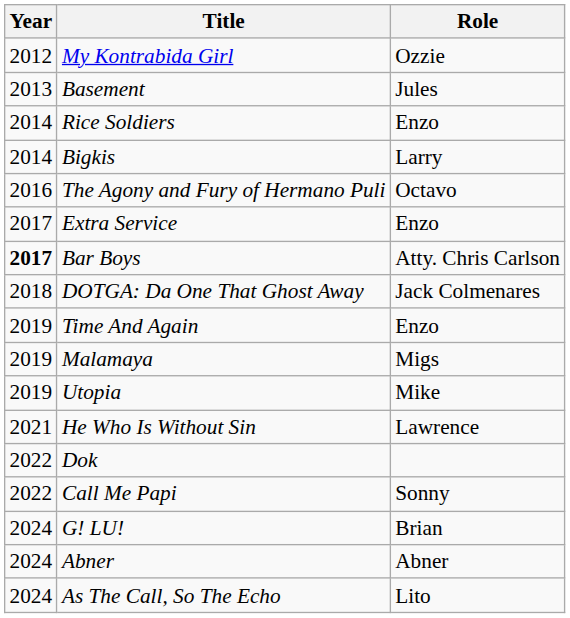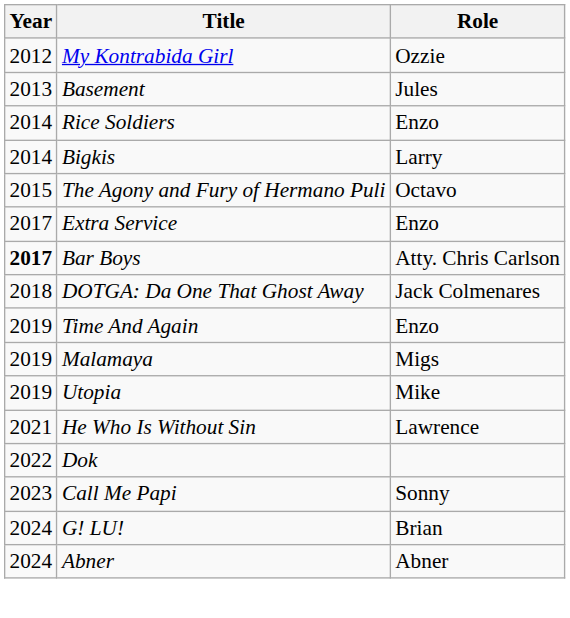The Agony and Fury of Hermano Puli | Year: 2016 -> 2015
Call Me Papi | Year: 2022 -> 2023
- row: 2024 | As The Call, So The Echo | Lito
